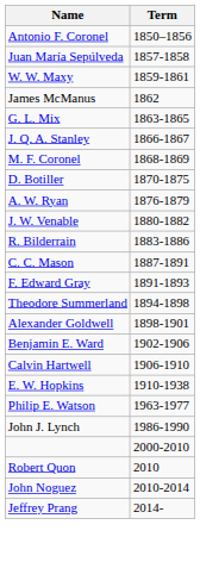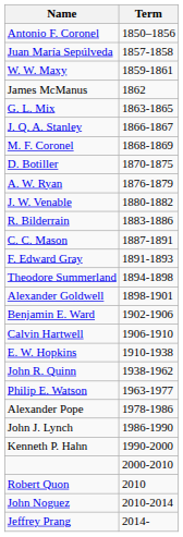+ row: John R. Quinn | 1938-1962
+ row: Alexander Pope | 1978-1986
+ row: Kenneth P. Hahn | 1990-2000
